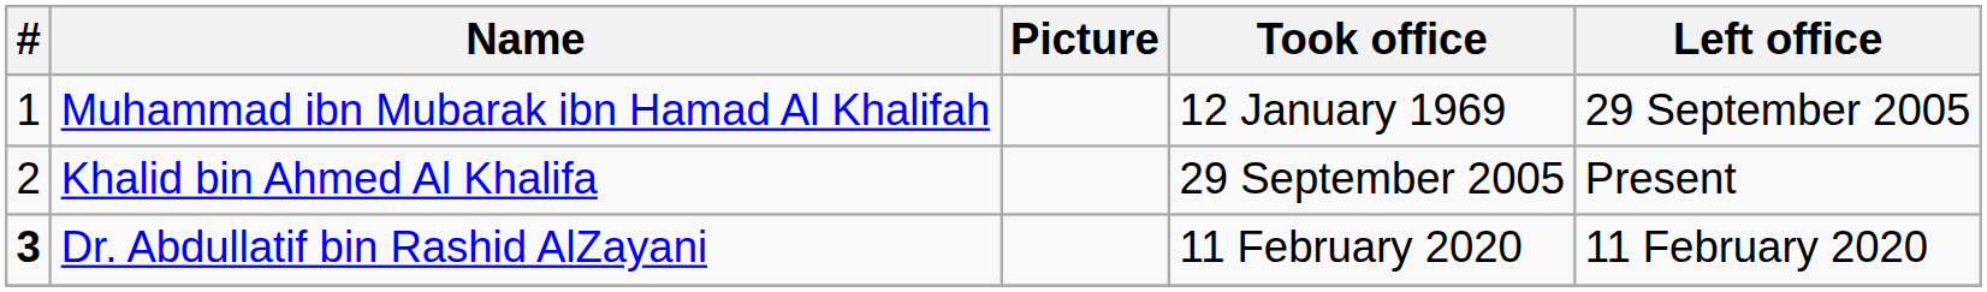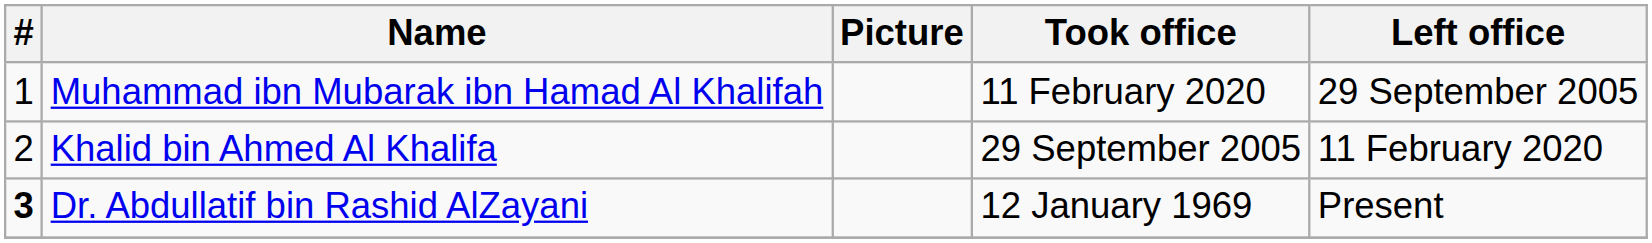Muhammad ibn Mubarak ibn Hamad Al Khalifah | Took office: 12 January 1969 -> 11 February 2020
Khalid bin Ahmed Al Khalifa | Left office: Present -> 11 February 2020
Dr. Abdullatif bin Rashid AlZayani | Took office: 11 February 2020 -> 12 January 1969
Dr. Abdullatif bin Rashid AlZayani | Left office: 11 February 2020 -> Present
